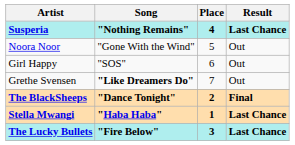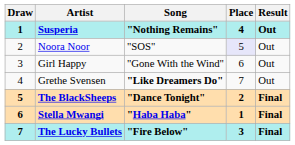+ column: Draw | 1 | 2 | 3 | 4 | 5 | 6 | 7
Susperia | Result: Last Chance -> Out
Noora Noor | Song: "Gone With the Wind" -> "SOS"
Noora Noor | Place: no background -> lavender background
Girl Happy | Song: "SOS" -> "Gone With the Wind"
Stella Mwangi | Result: Last Chance -> Final
The Lucky Bullets | Result: Last Chance -> Final
